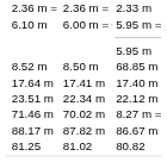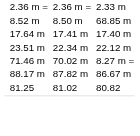- row: 6.10 m | 6.00 m = | 5.95 m = 5.95 m
